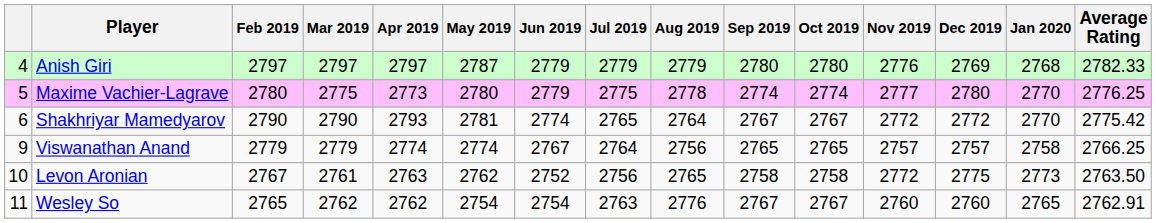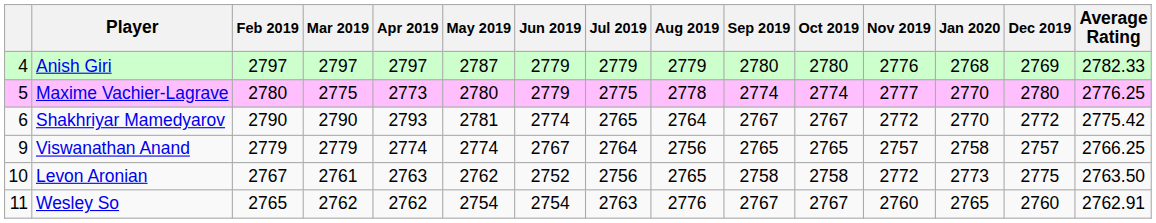columns swapped: Dec 2019 <-> Jan 2020
